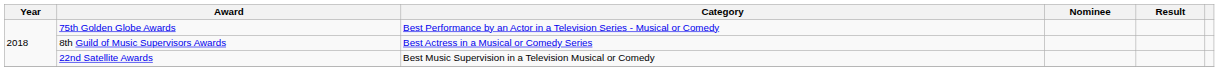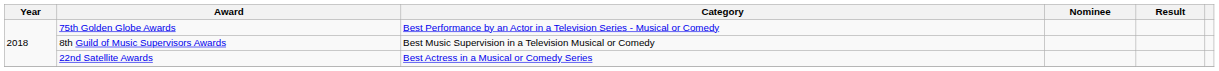8th Guild of Music Supervisors Awards | Category: Best Actress in a Musical or Comedy Series -> Best Music Supervision in a Television Musical or Comedy
22nd Satellite Awards | Category: Best Music Supervision in a Television Musical or Comedy -> Best Actress in a Musical or Comedy Series
